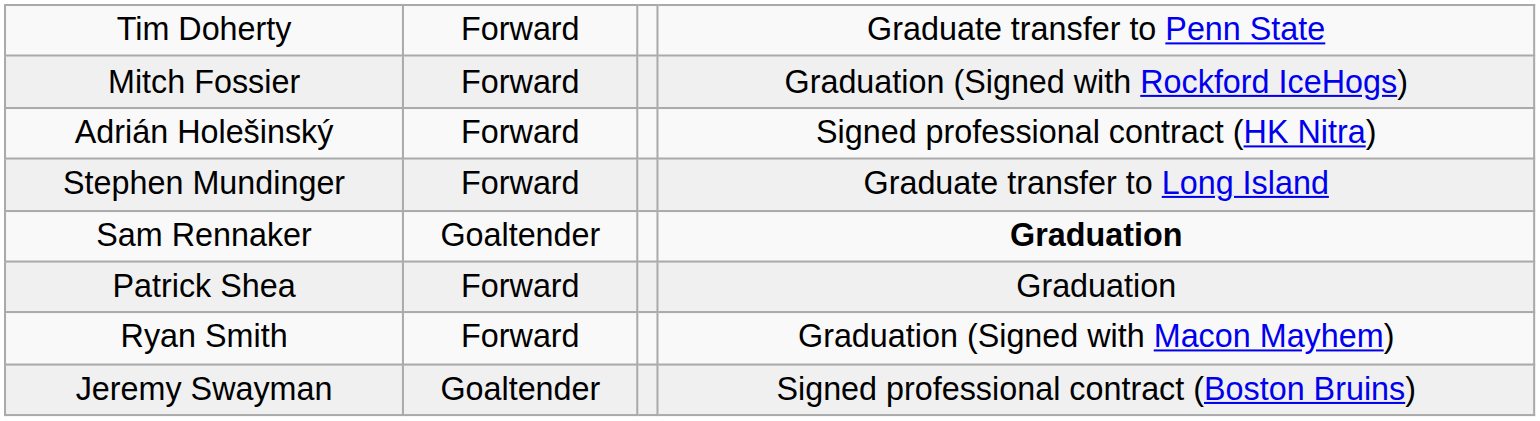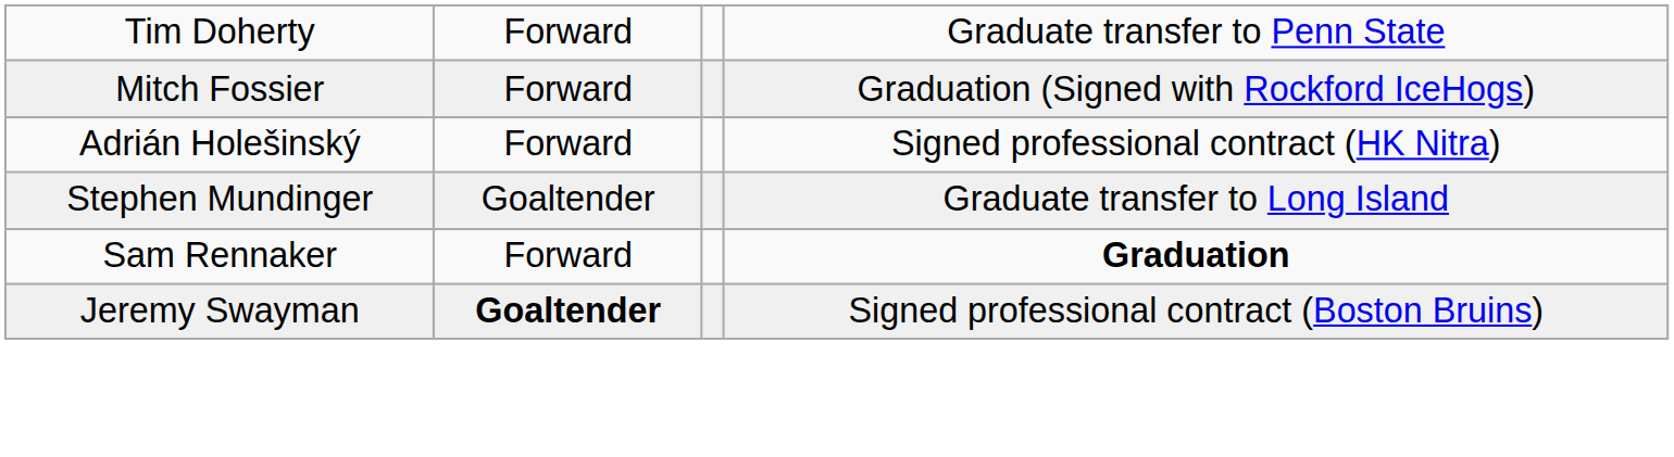Stephen Mundinger | column 2: Forward -> Goaltender
Sam Rennaker | column 2: Goaltender -> Forward
- row: Patrick Shea | Forward | Graduation
- row: Ryan Smith | Forward | Graduation (Signed with Macon Mayhem)
Jeremy Swayman | column 2: normal -> bold
